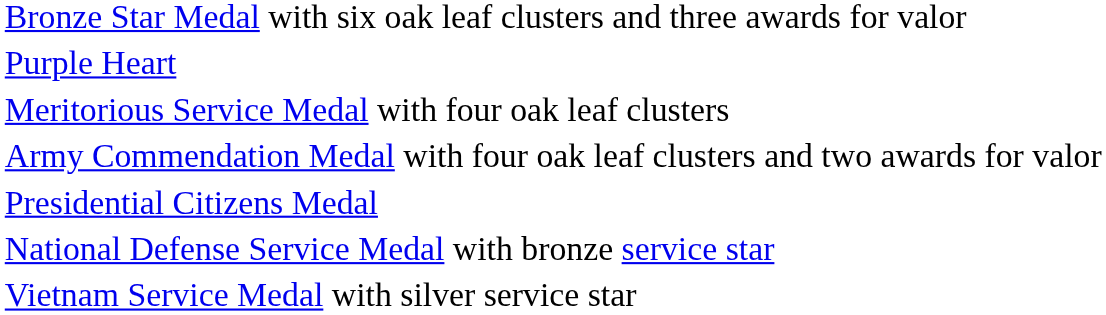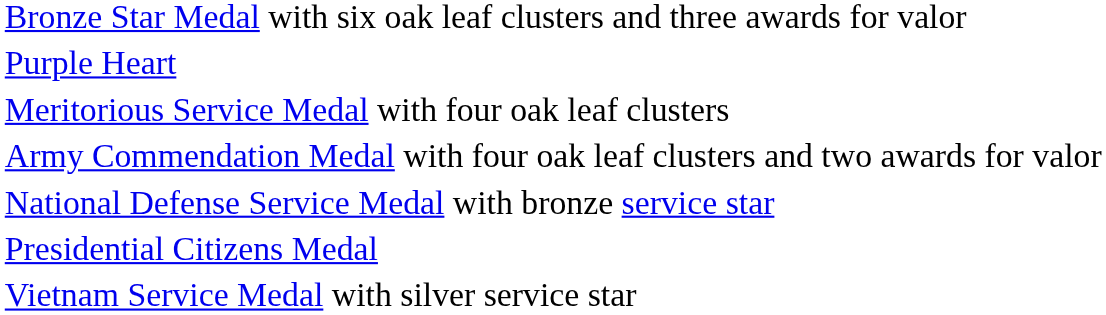rows swapped: Presidential Citizens Medal <-> National Defense Service Medal with bronze service star
